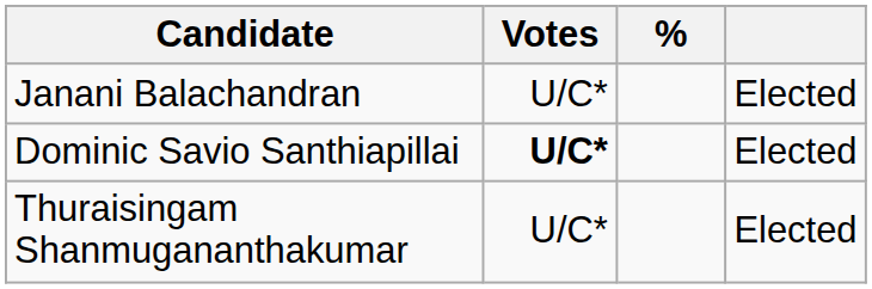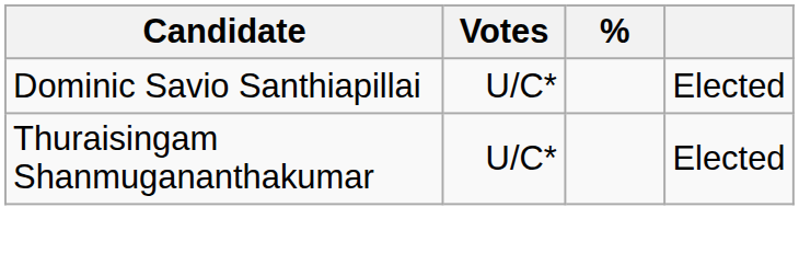- row: Janani Balachandran | U/C* | Elected
Dominic Savio Santhiapillai | Votes: bold -> normal
